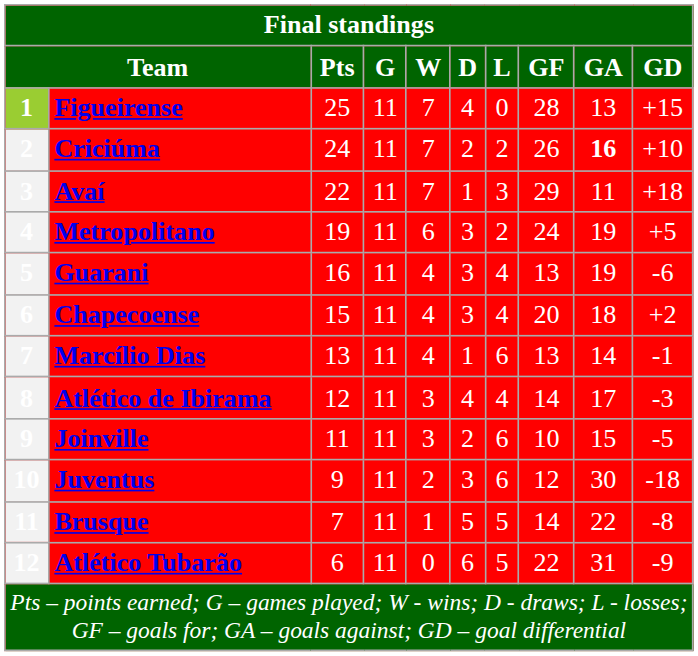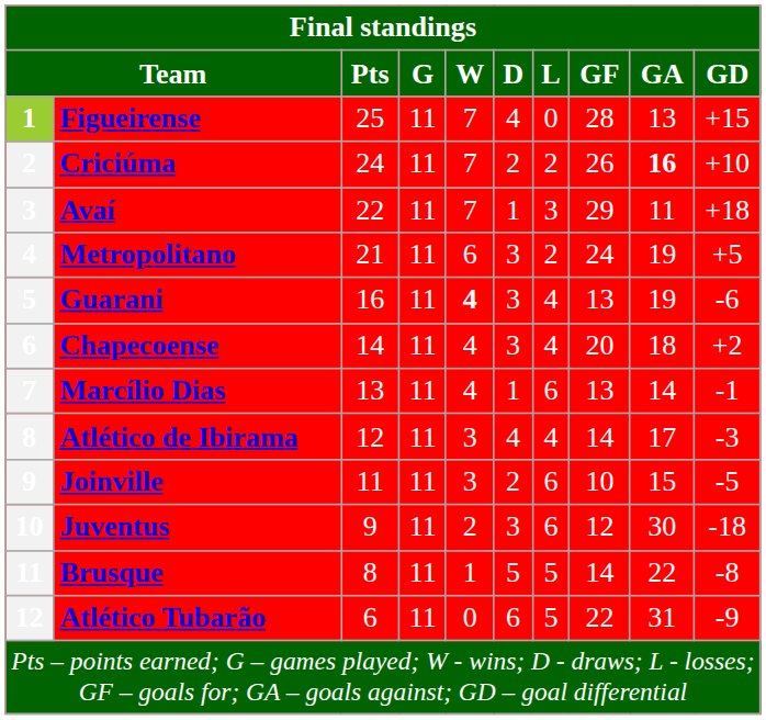Metropolitano | Pts: 19 -> 21
Guarani | W: normal -> bold
Chapecoense | Pts: 15 -> 14
Brusque | Pts: 7 -> 8
